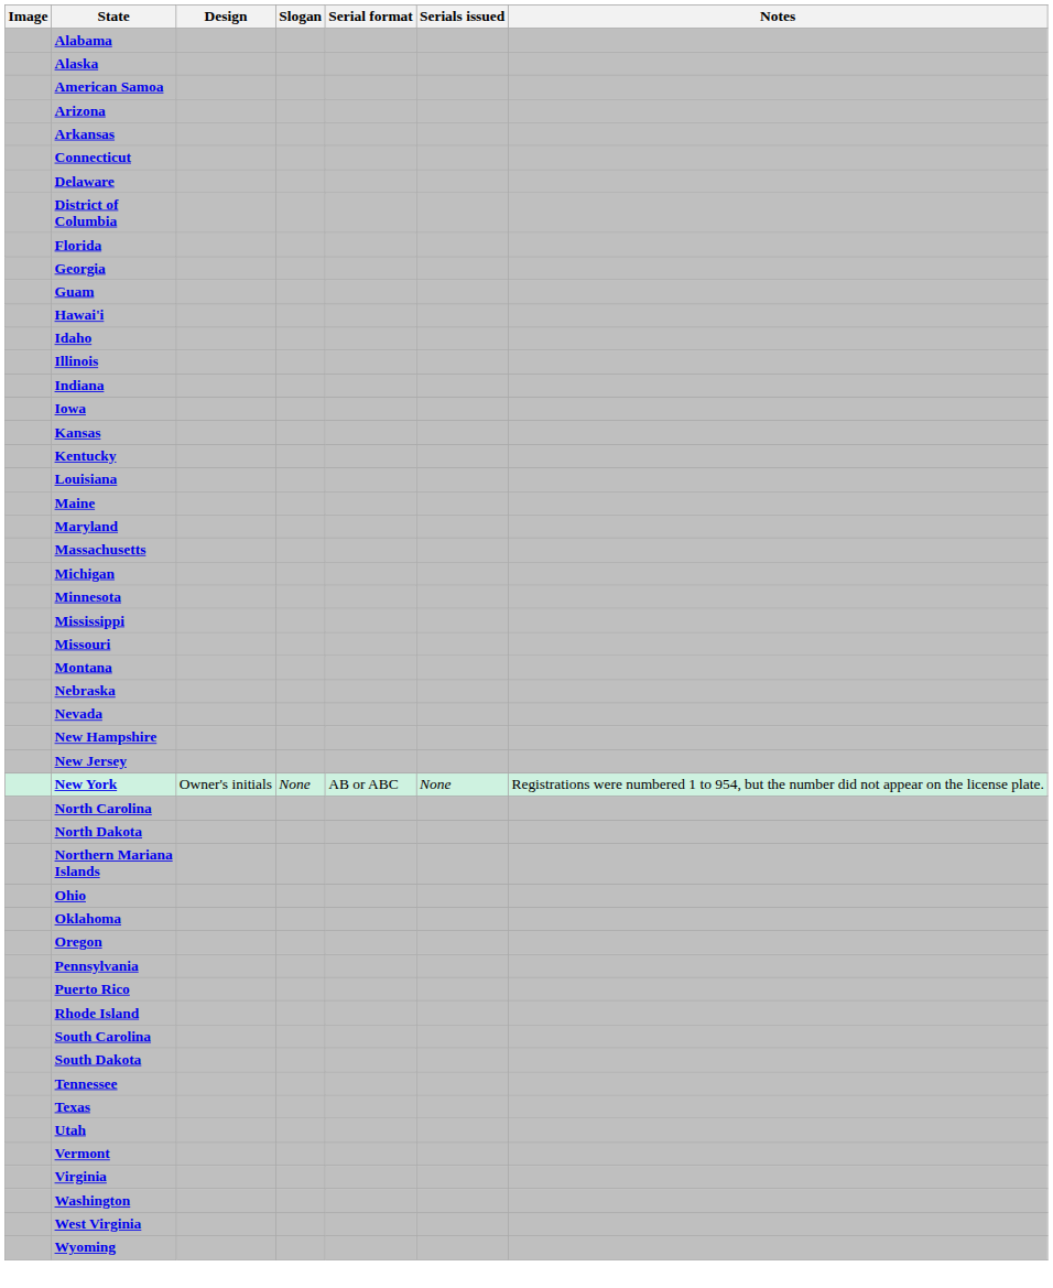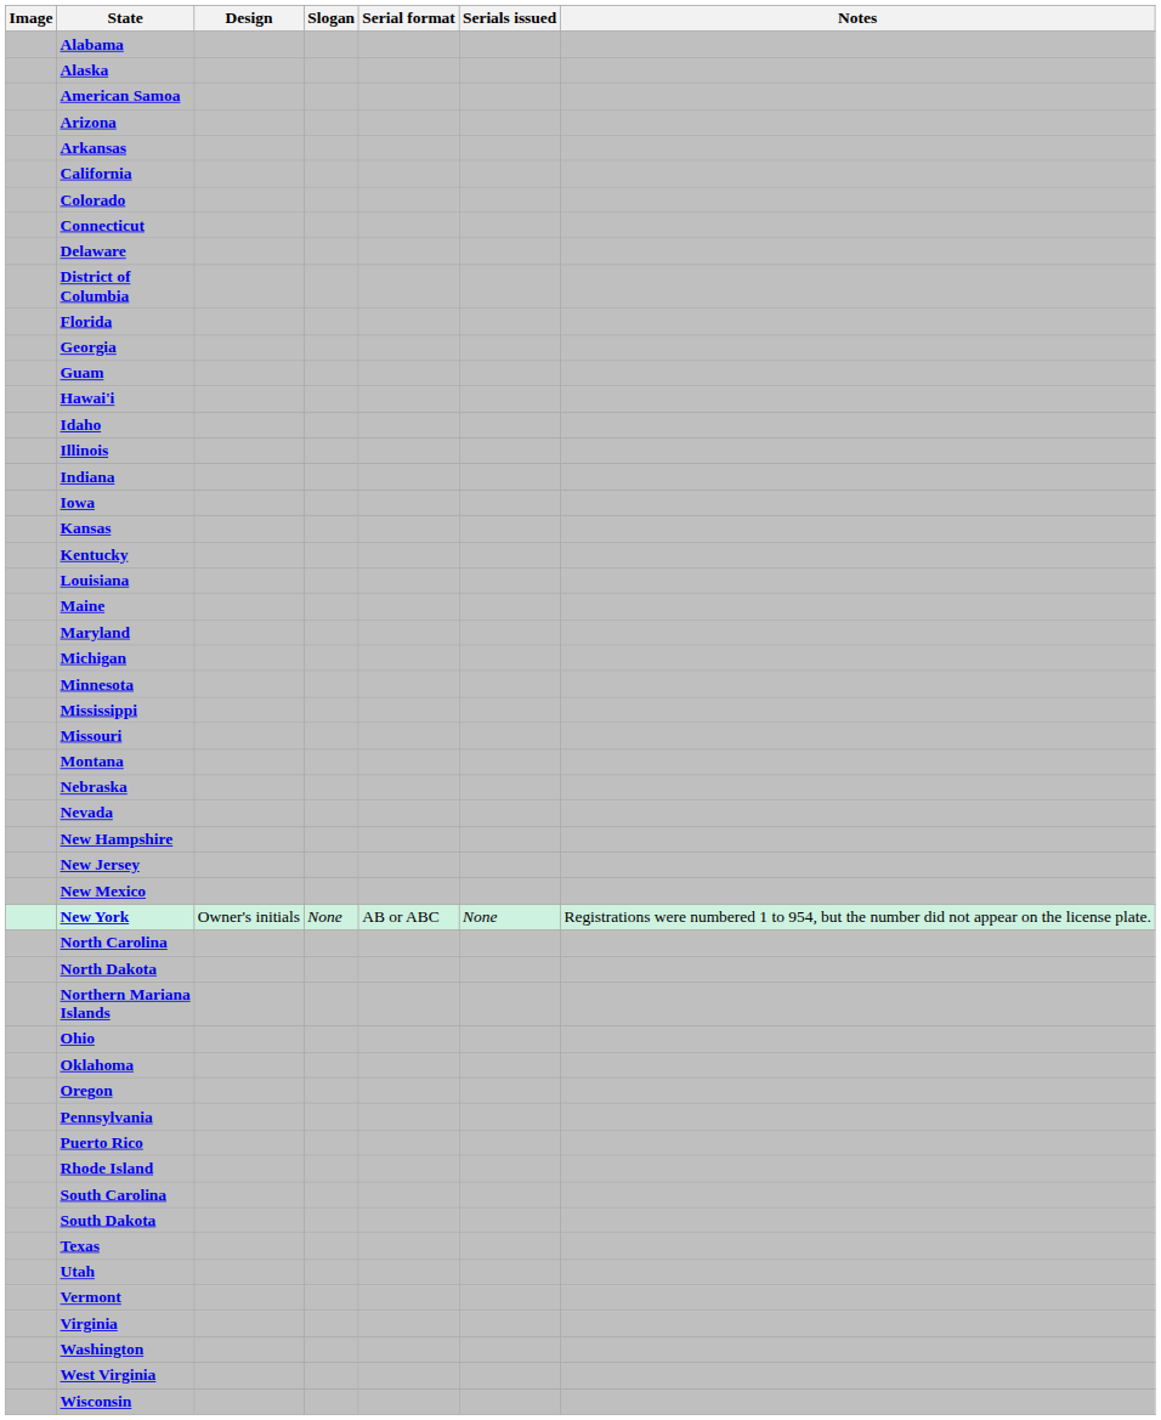+ row: California
+ row: Colorado
- row: Massachusetts
+ row: New Mexico
- row: Tennessee
+ row: Wisconsin
- row: Wyoming
